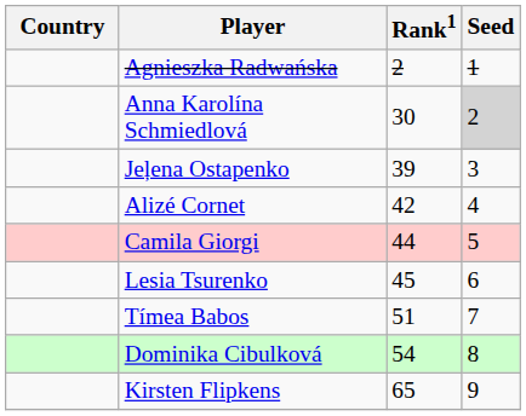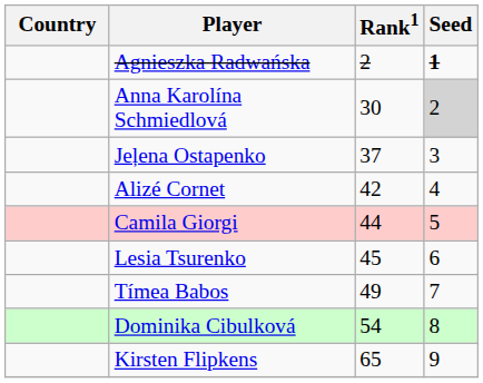Agnieszka Radwańska | Seed: normal -> bold
Jeļena Ostapenko | Rank1: 39 -> 37
Tímea Babos | Rank1: 51 -> 49
